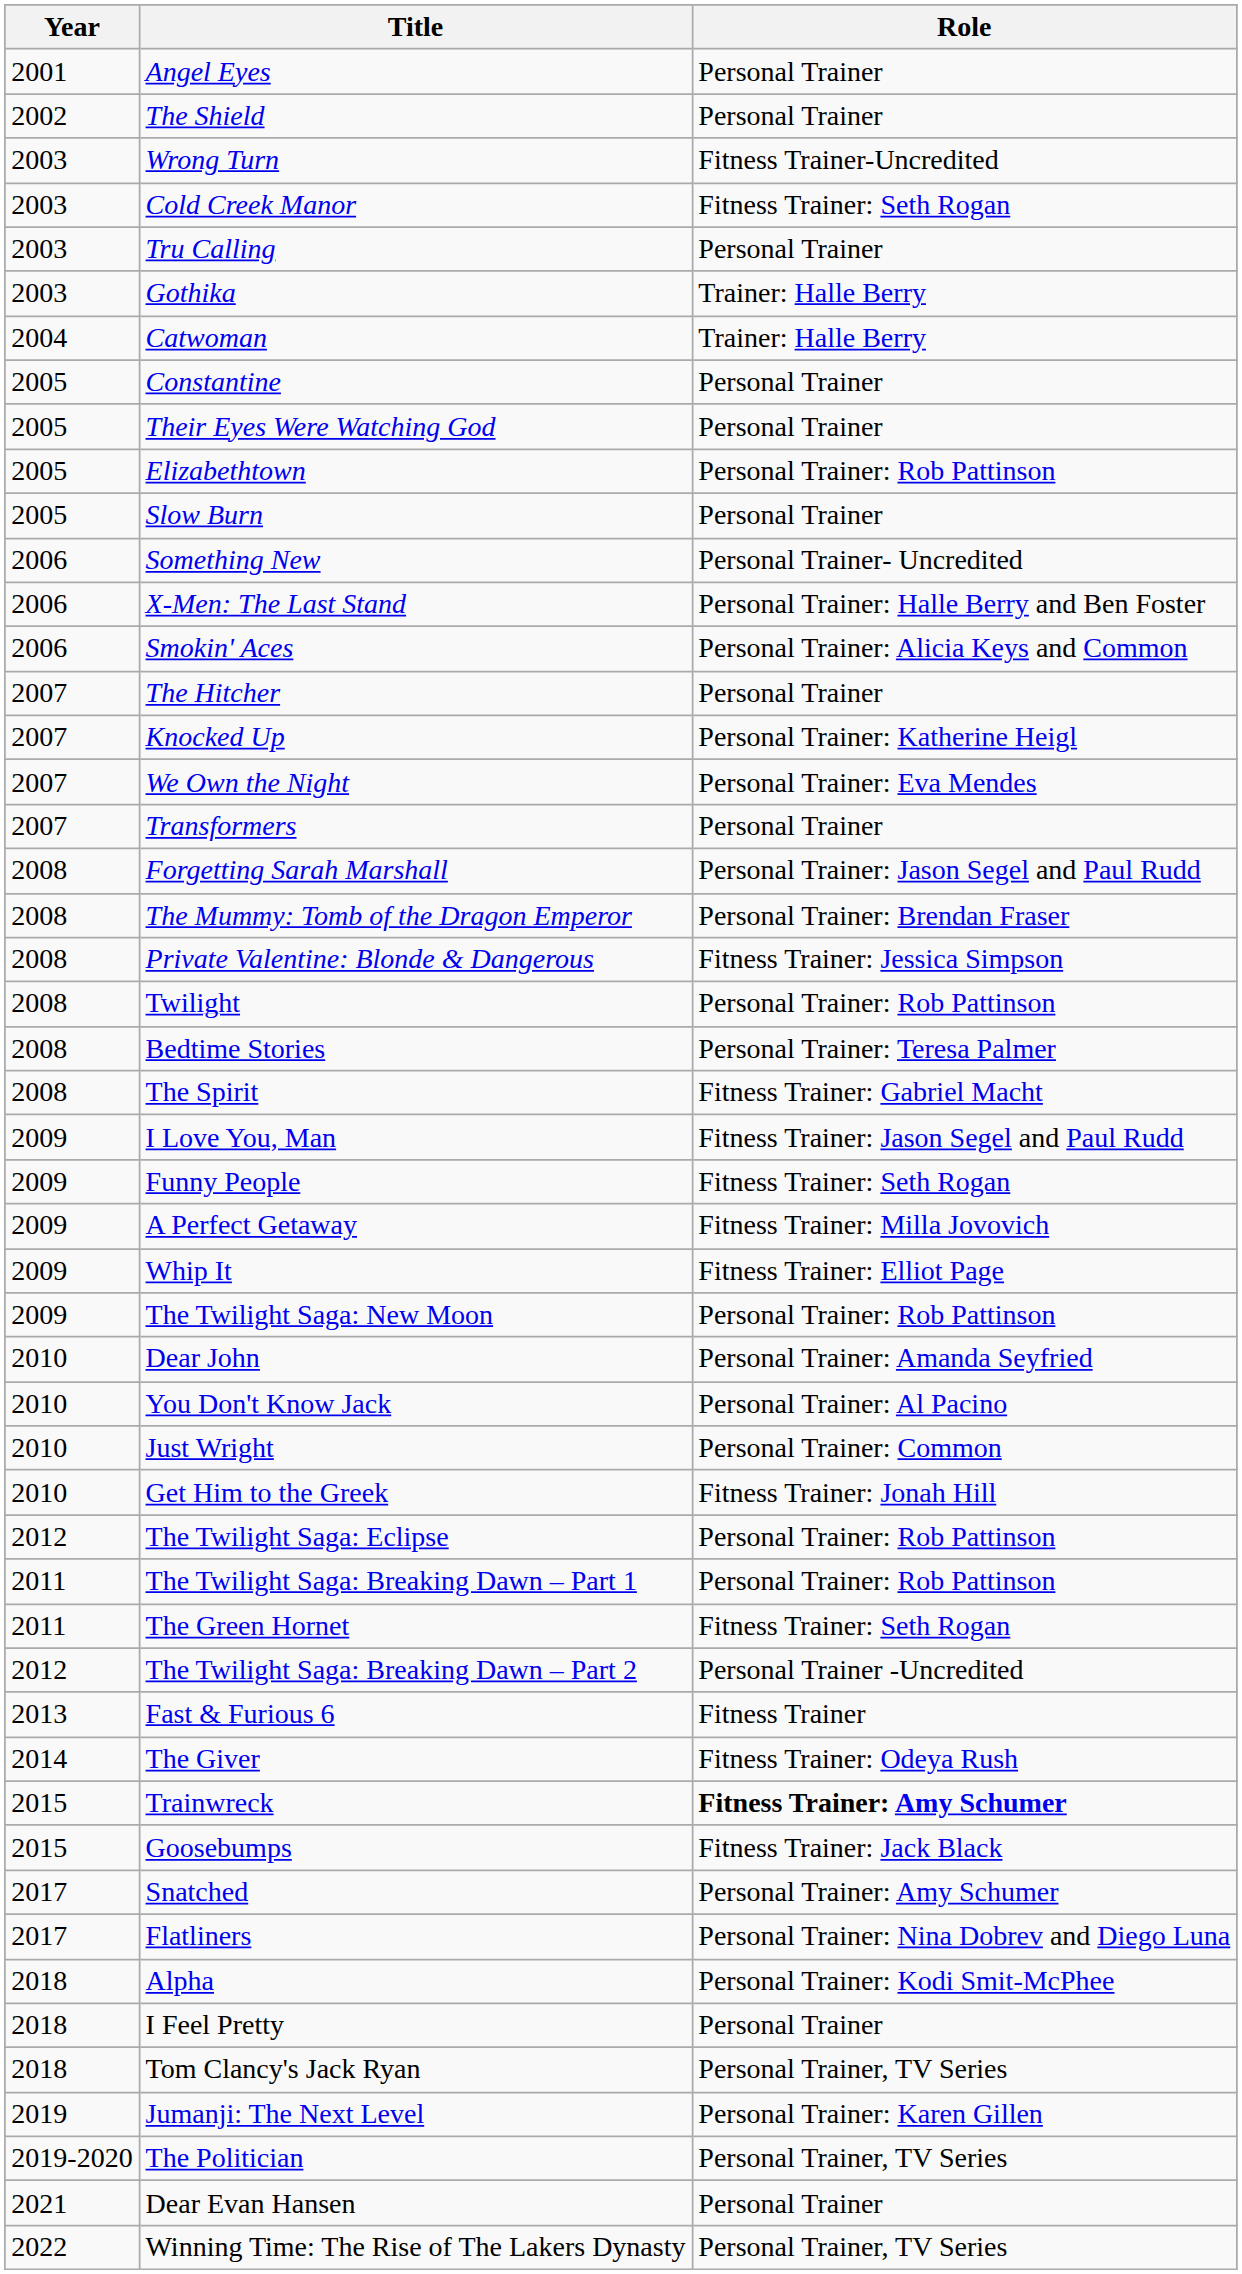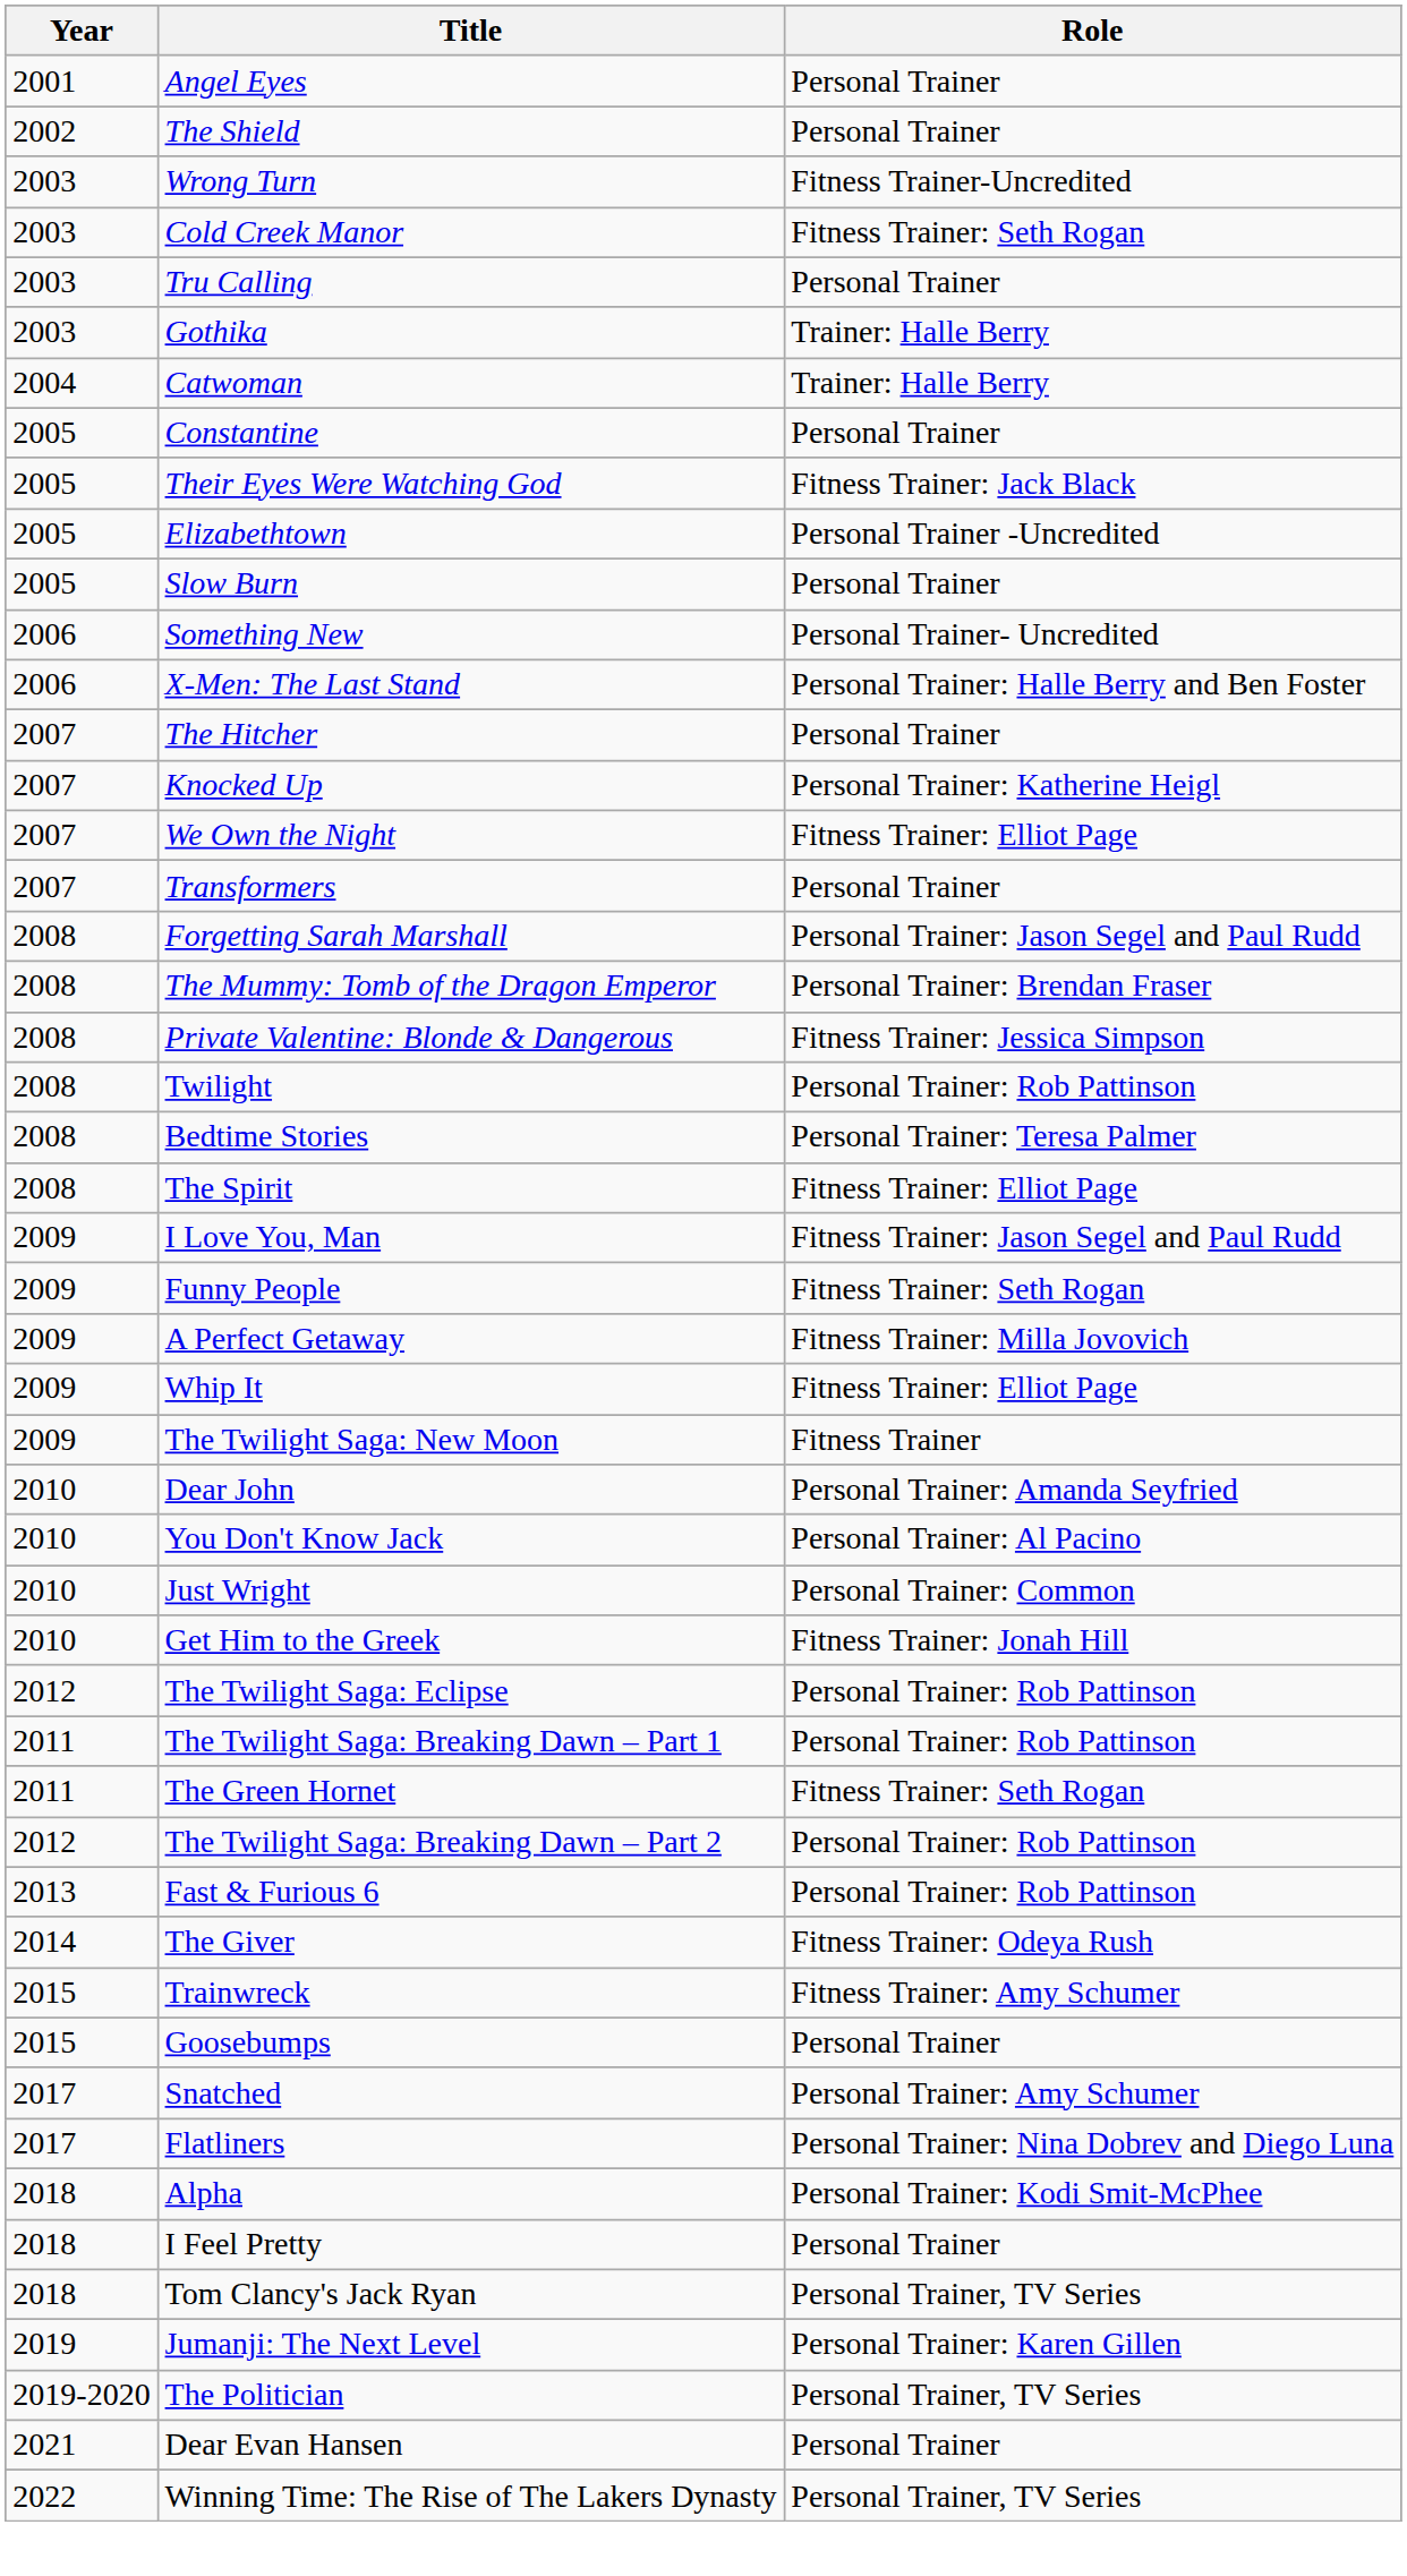Their Eyes Were Watching God | Role: Personal Trainer -> Fitness Trainer: Jack Black
Elizabethtown | Role: Personal Trainer: Rob Pattinson -> Personal Trainer -Uncredited
- row: 2006 | Smokin' Aces | Personal Trainer: Alicia Keys and Common
We Own the Night | Role: Personal Trainer: Eva Mendes -> Fitness Trainer: Elliot Page
The Spirit | Role: Fitness Trainer: Gabriel Macht -> Fitness Trainer: Elliot Page
The Twilight Saga: New Moon | Role: Personal Trainer: Rob Pattinson -> Fitness Trainer
The Twilight Saga: Breaking Dawn – Part 2 | Role: Personal Trainer -Uncredited -> Personal Trainer: Rob Pattinson
Fast & Furious 6 | Role: Fitness Trainer -> Personal Trainer: Rob Pattinson
Trainwreck | Role: bold -> normal
Goosebumps | Role: Fitness Trainer: Jack Black -> Personal Trainer
